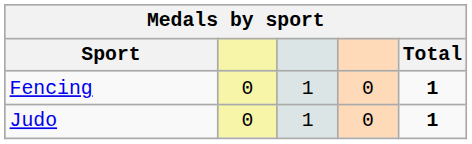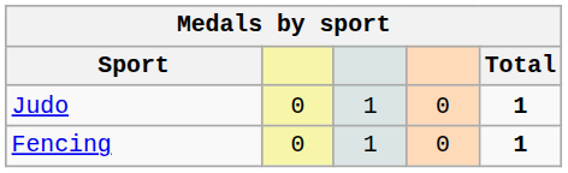rows swapped: Fencing <-> Judo
